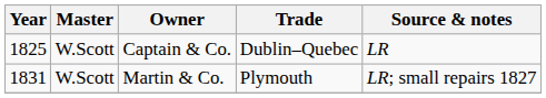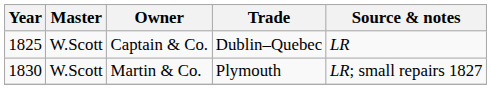Martin & Co. | Year: 1831 -> 1830
